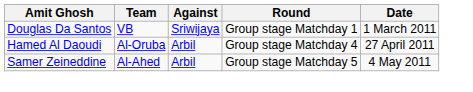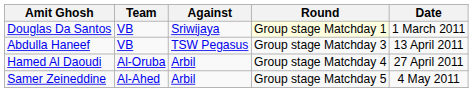Douglas Da Santos | Round: no background -> lightyellow background
+ row: Abdulla Haneef | VB | TSW Pegasus | Group stage Matchday 3 | 13 April 2011
